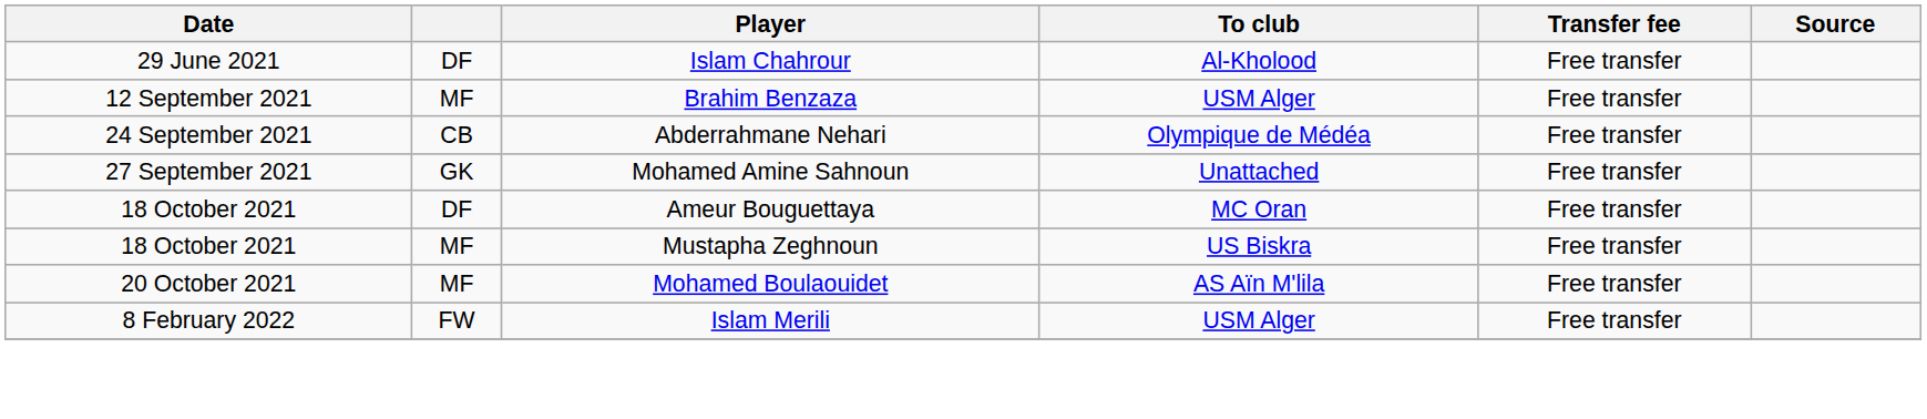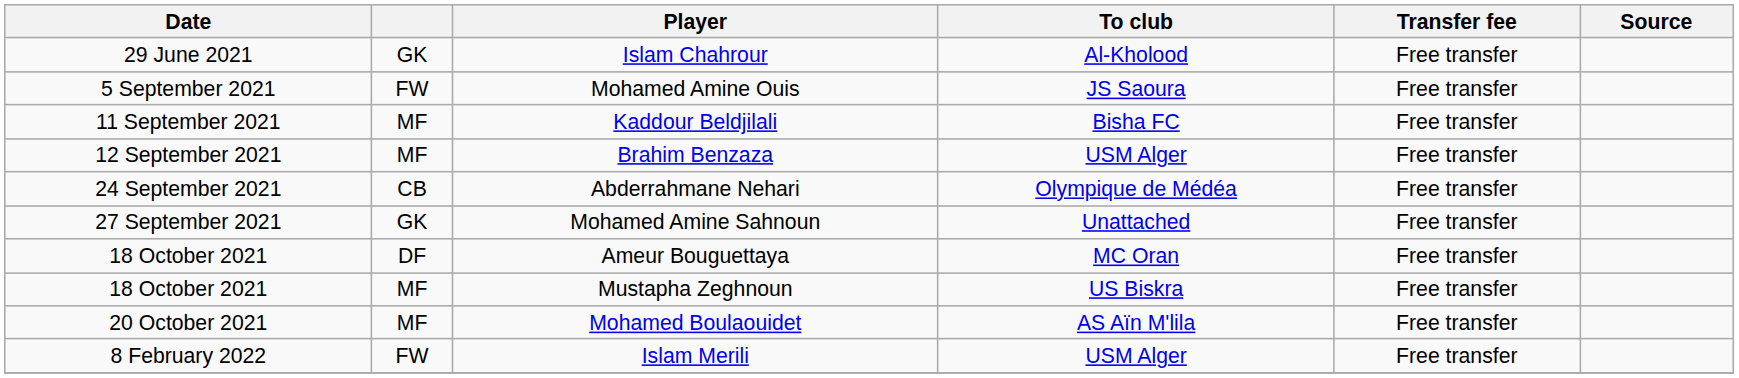Islam Chahrour | column 2: DF -> GK
+ row: 5 September 2021 | FW | Mohamed Amine Ouis | JS Saoura | Free transfer
+ row: 11 September 2021 | MF | Kaddour Beldjilali | Bisha FC | Free transfer
